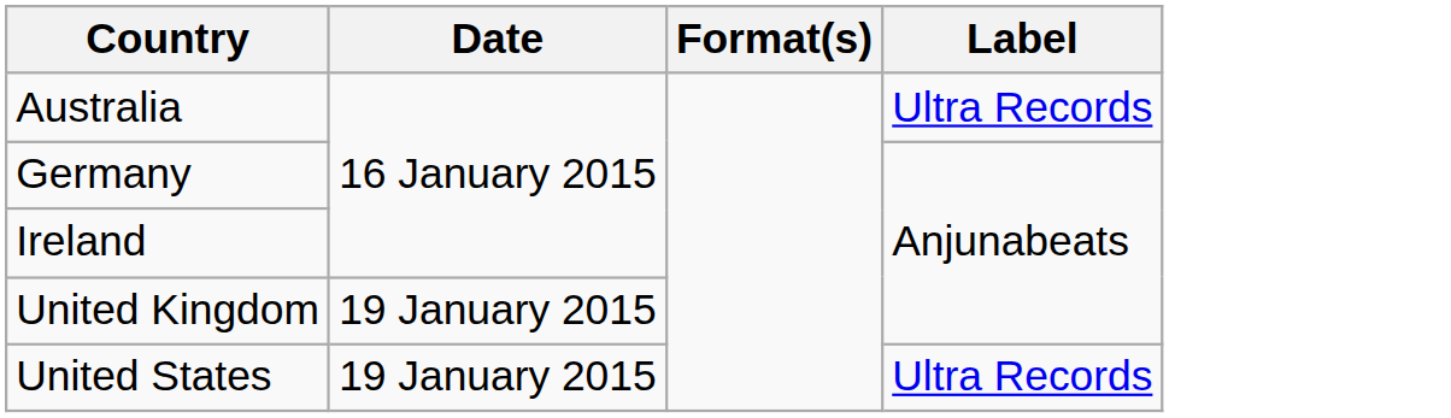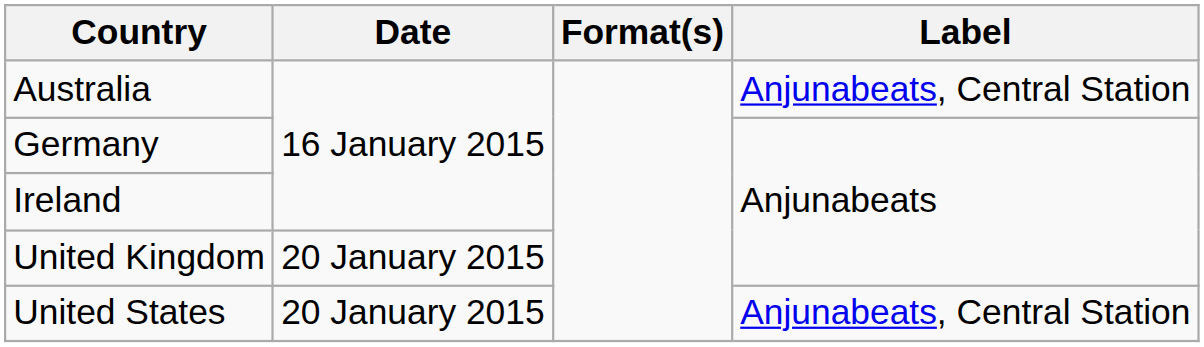Australia | Label: Ultra Records -> Anjunabeats, Central Station
United Kingdom | Date: 19 January 2015 -> 20 January 2015
United States | Date: 19 January 2015 -> 20 January 2015
United States | Label: Ultra Records -> Anjunabeats, Central Station
